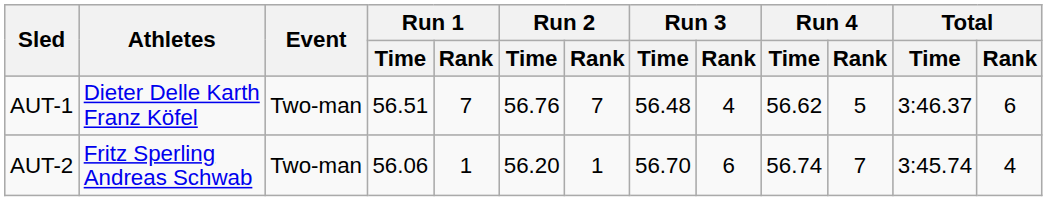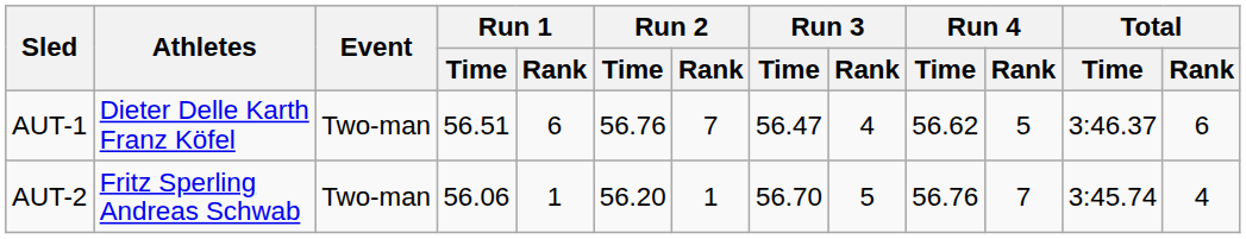AUT-1 | Run 1 / Rank: 7 -> 6
AUT-1 | Run 3 / Time: 56.48 -> 56.47
AUT-2 | Run 3 / Rank: 6 -> 5
AUT-2 | Run 4 / Time: 56.74 -> 56.76
